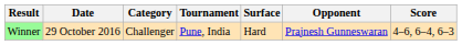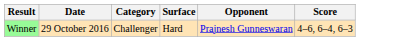- column: Tournament | Pune, India
